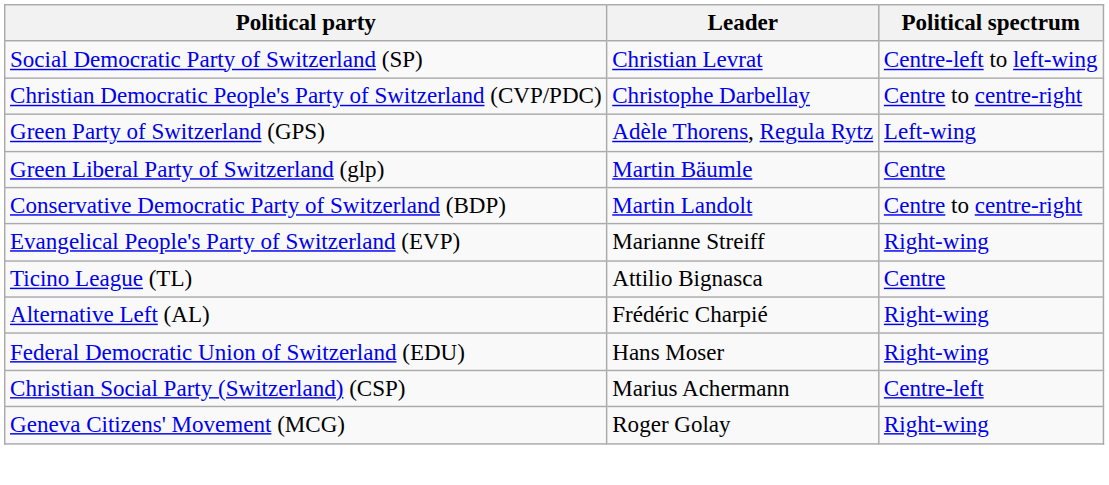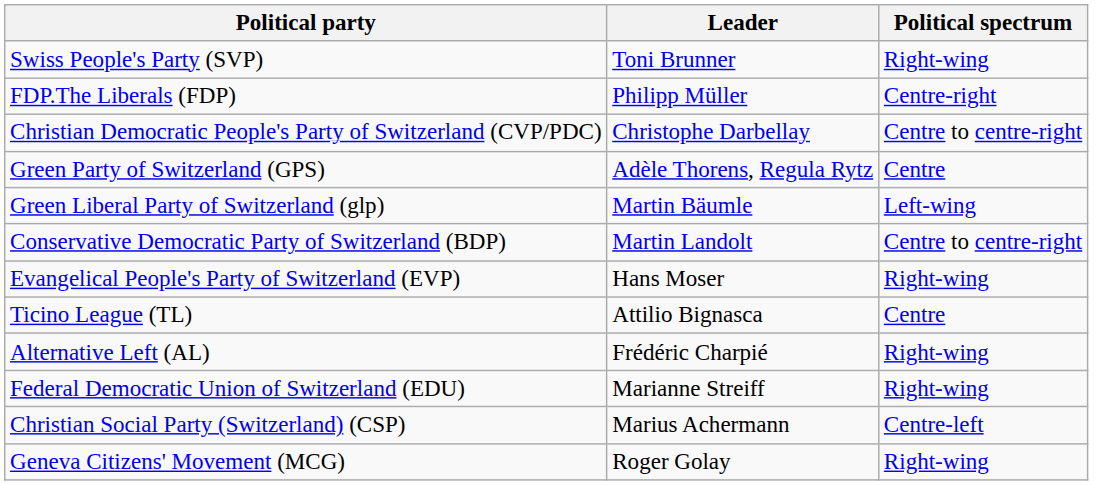+ row: Swiss People's Party (SVP) | Toni Brunner | Right-wing
- row: Social Democratic Party of Switzerland (SP) | Christian Levrat | Centre-left to left-wing
+ row: FDP.The Liberals (FDP) | Philipp Müller | Centre-right
Green Party of Switzerland (GPS) | Political spectrum: Left-wing -> Centre
Green Liberal Party of Switzerland (glp) | Political spectrum: Centre -> Left-wing
Evangelical People's Party of Switzerland (EVP) | Leader: Marianne Streiff -> Hans Moser
Federal Democratic Union of Switzerland (EDU) | Leader: Hans Moser -> Marianne Streiff
